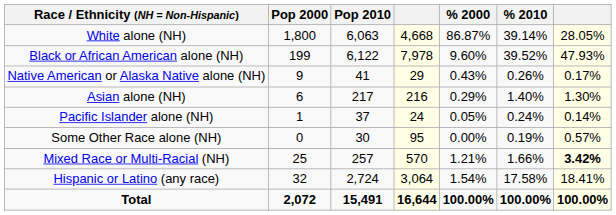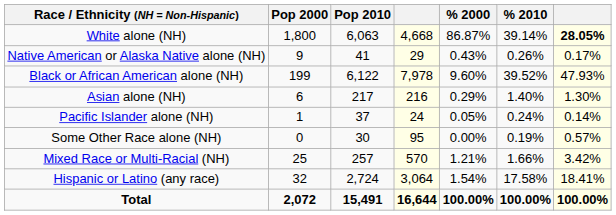White alone (NH) | column 7: normal -> bold
rows swapped: Black or African American alone (NH) <-> Native American or Alaska Native alone (NH)
Mixed Race or Multi-Racial (NH) | column 7: bold -> normal
